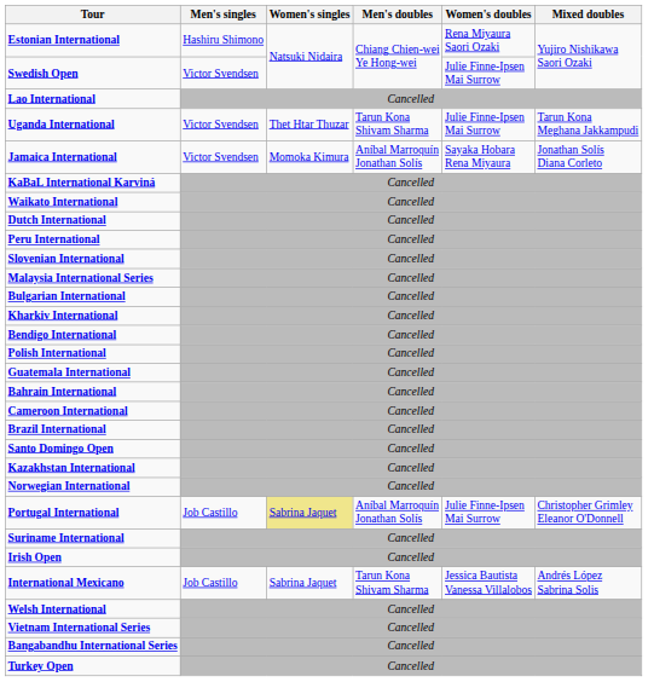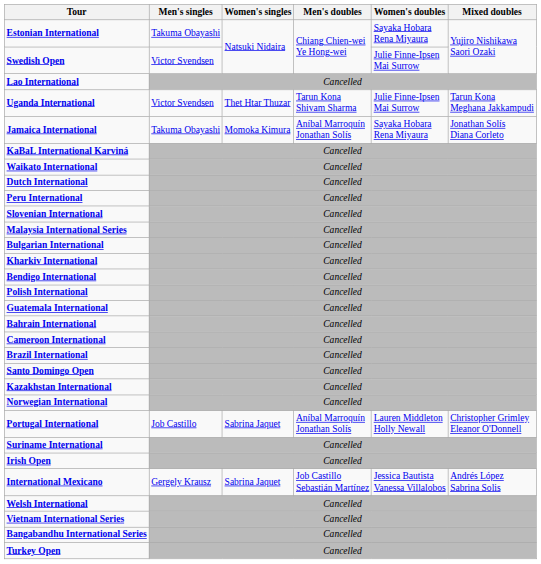Estonian International | Men's singles: Hashiru Shimono -> Takuma Obayashi
Estonian International | Women's doubles: Rena Miyaura Saori Ozaki -> Sayaka Hobara Rena Miyaura
Jamaica International | Men's singles: Victor Svendsen -> Takuma Obayashi
Portugal International | Women's singles: khaki background -> no background
Portugal International | Women's doubles: Julie Finne-Ipsen Mai Surrow -> Lauren Middleton Holly Newall
International Mexicano | Men's singles: Job Castillo -> Gergely Krausz
International Mexicano | Men's doubles: Tarun Kona Shivam Sharma -> Job Castillo Sebastián Martínez
